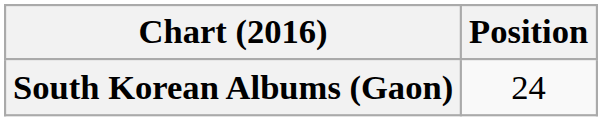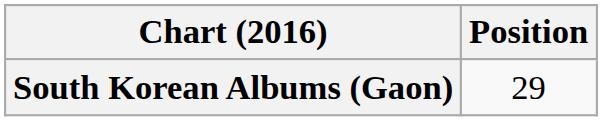South Korean Albums (Gaon) | Position: 24 -> 29
